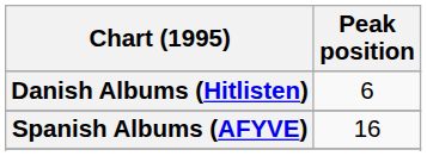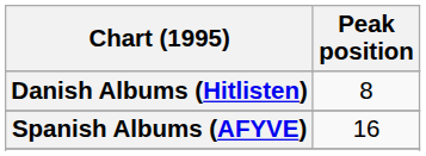Danish Albums (Hitlisten) | Peak position: 6 -> 8
